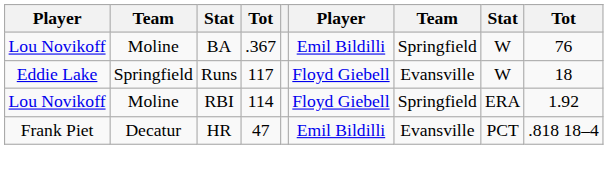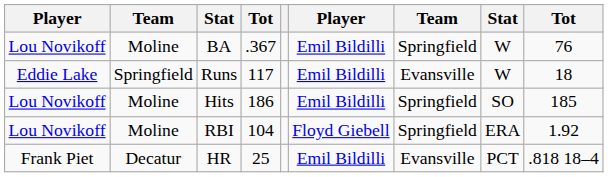Runs | column 6: Floyd Giebell -> Emil Bildilli
+ row: Lou Novikoff | Moline | Hits | 186 | Emil Bildilli | Springfield | SO | 185
RBI | column 4: 114 -> 104
HR | column 4: 47 -> 25
